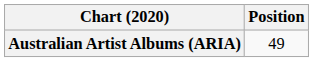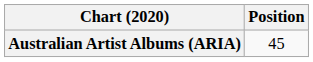Australian Artist Albums (ARIA) | Position: 49 -> 45
